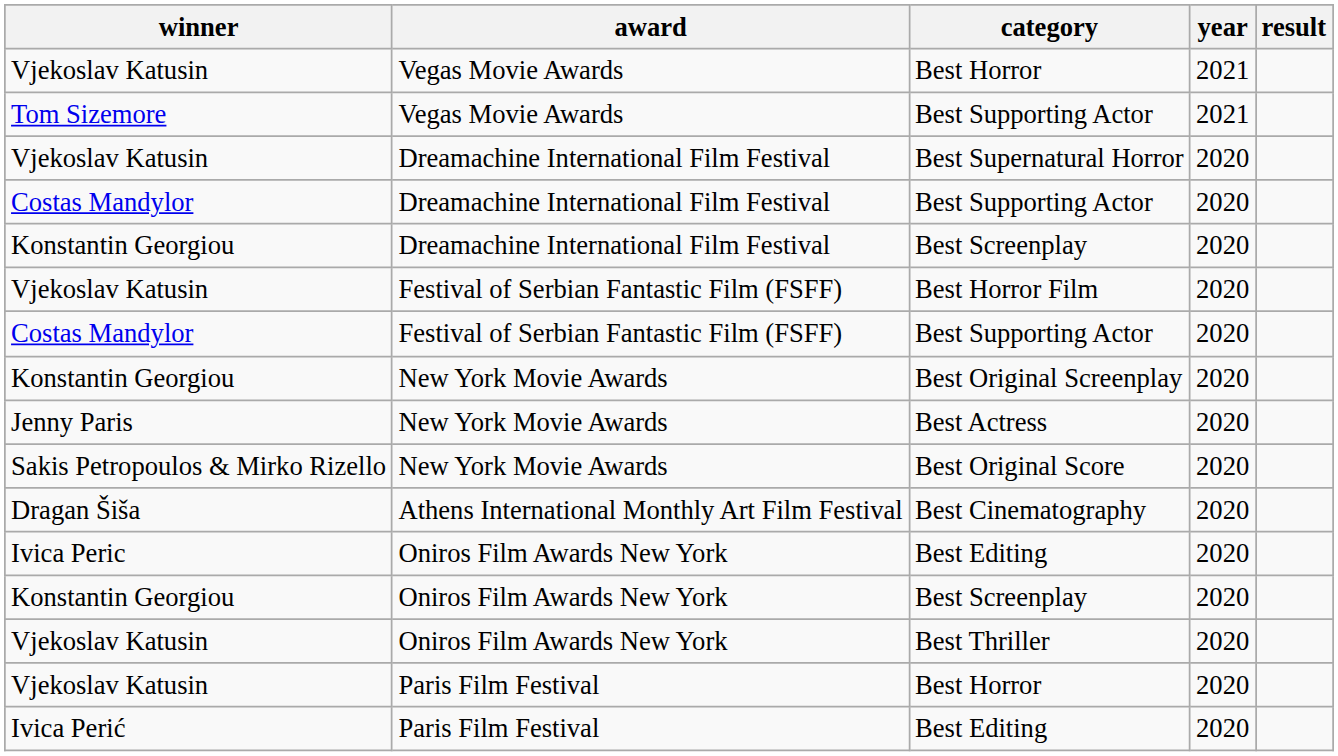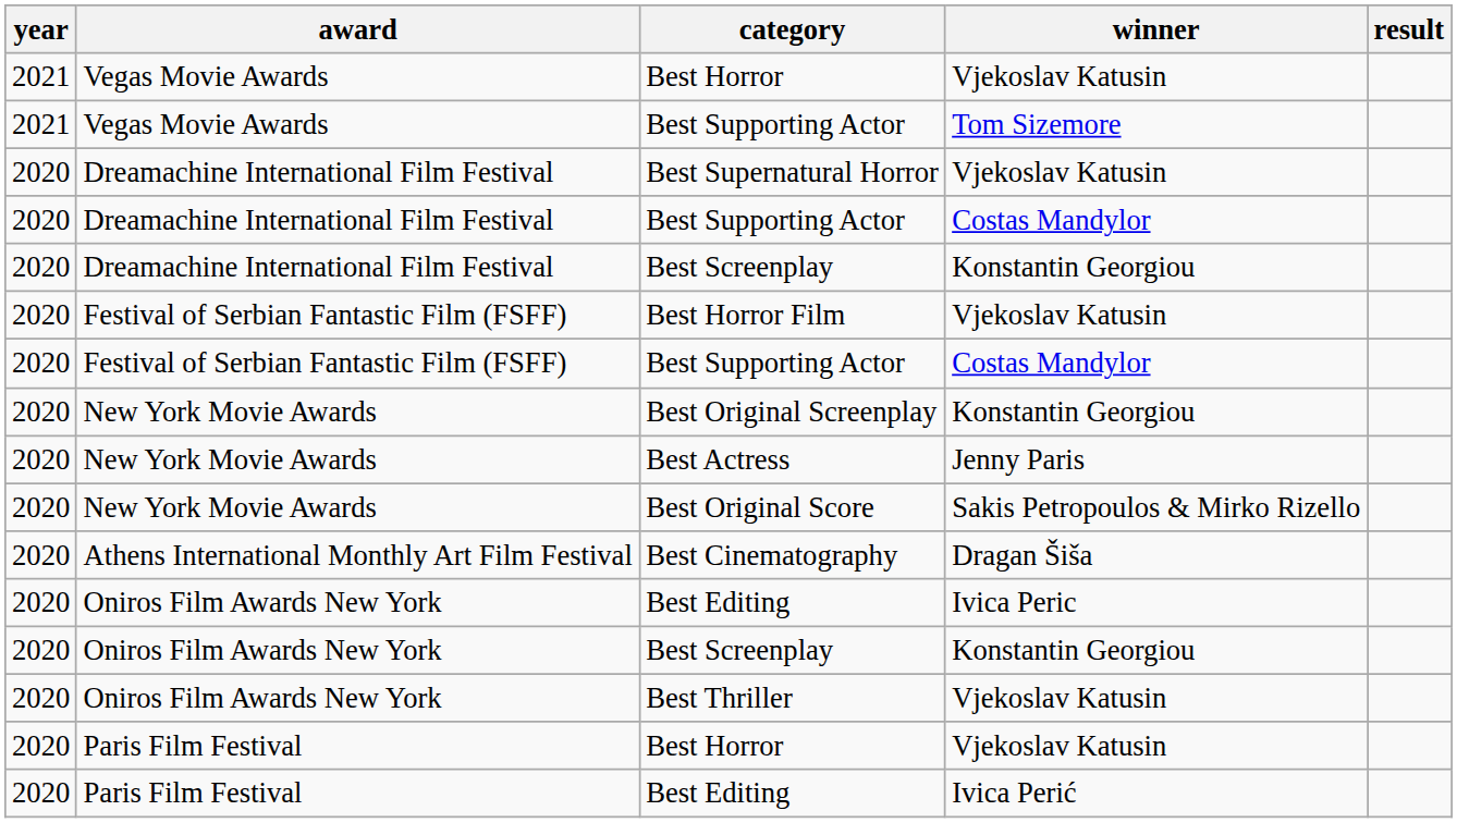columns swapped: year <-> winner
